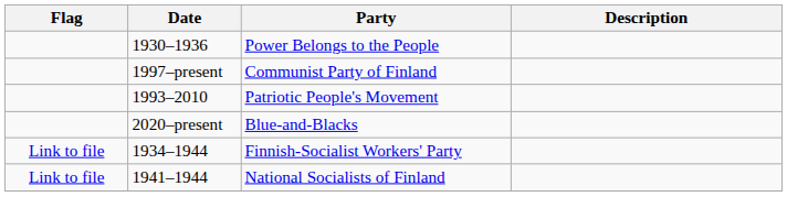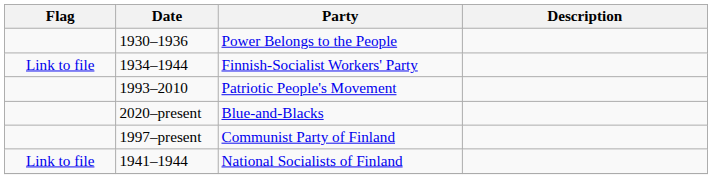rows swapped: Communist Party of Finland <-> Finnish-Socialist Workers' Party
